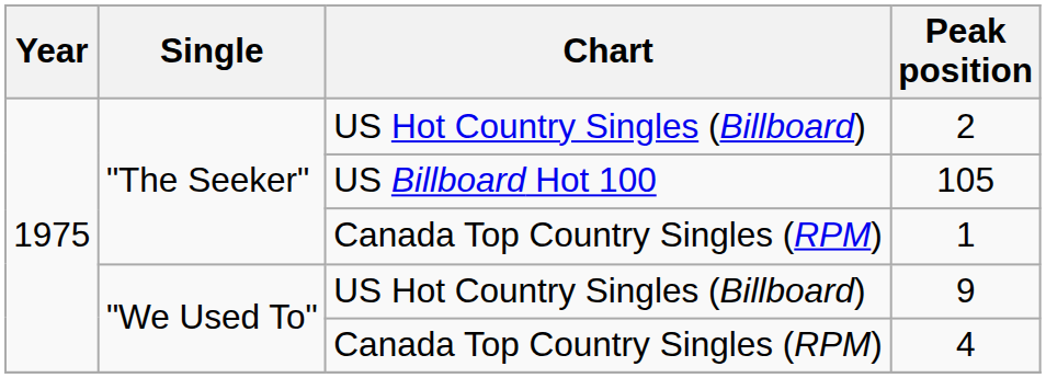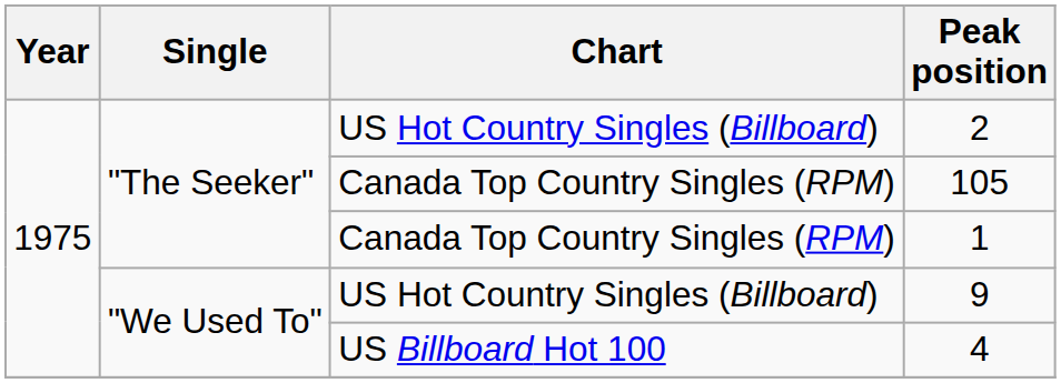105 | Chart: US Billboard Hot 100 -> Canada Top Country Singles (RPM)
4 | Chart: Canada Top Country Singles (RPM) -> US Billboard Hot 100
